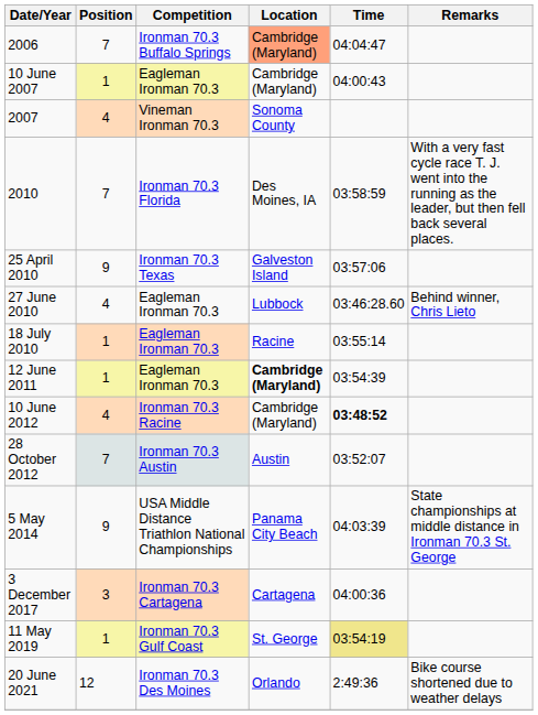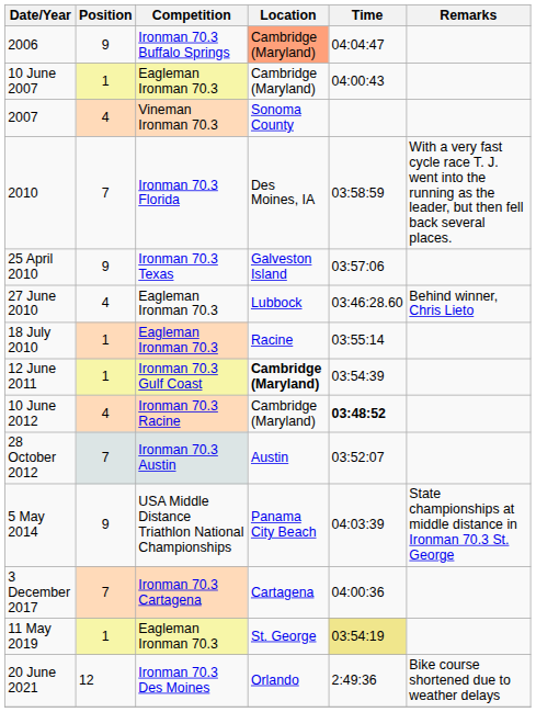2006 | Position: 7 -> 9
12 June 2011 | Competition: Eagleman Ironman 70.3 -> Ironman 70.3 Gulf Coast
3 December 2017 | Position: 3 -> 7
11 May 2019 | Competition: Ironman 70.3 Gulf Coast -> Eagleman Ironman 70.3
